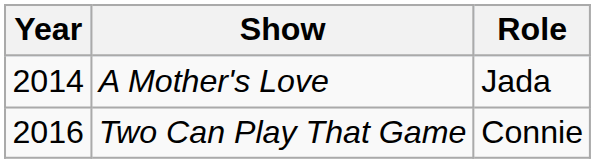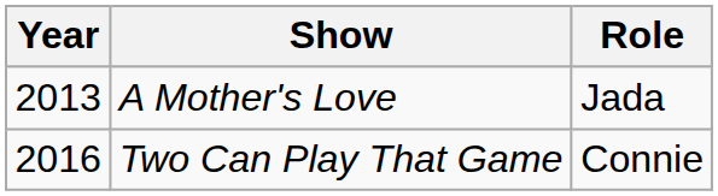A Mother's Love | Year: 2014 -> 2013
